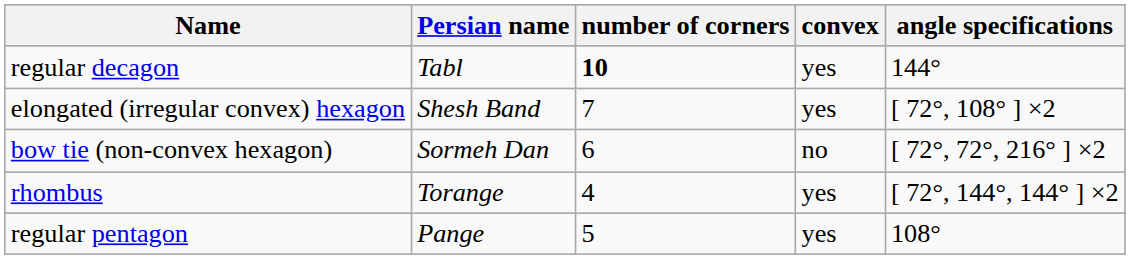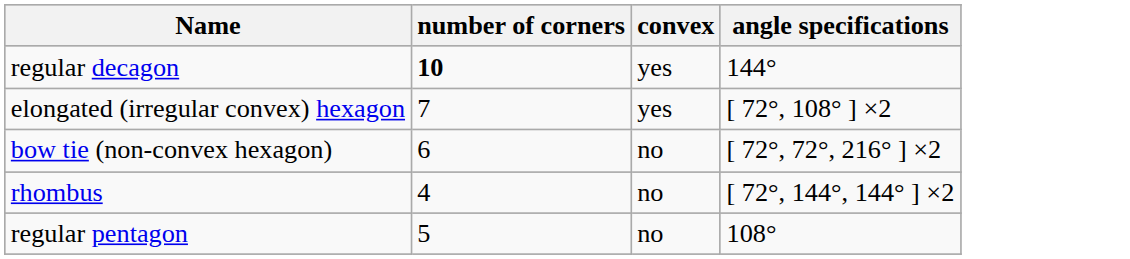- column: Persian name | Tabl | Shesh Band | Sormeh Dan | Torange | Pange
rhombus | convex: yes -> no
regular pentagon | convex: yes -> no
